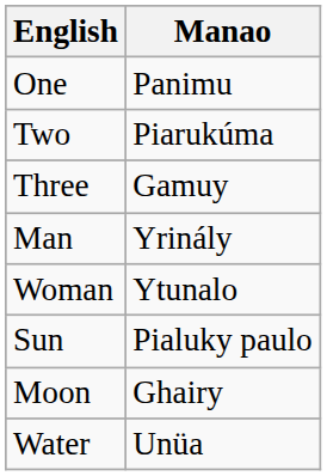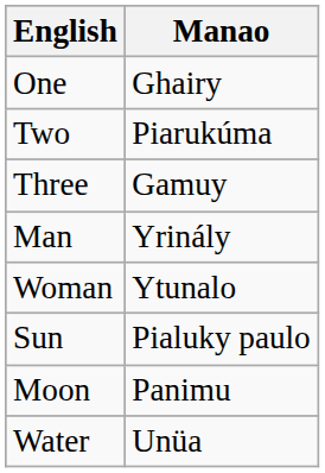One | Manao: Panimu -> Ghairy
Moon | Manao: Ghairy -> Panimu
